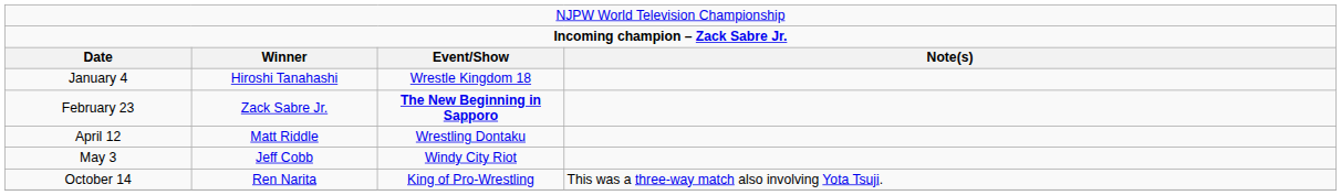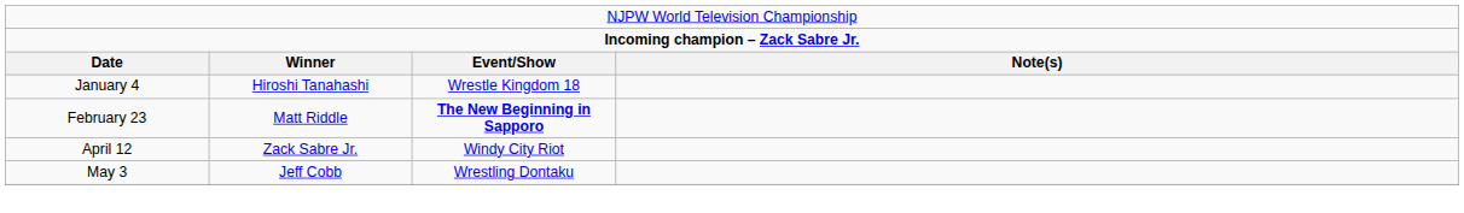February 23 | column 2: Zack Sabre Jr. -> Matt Riddle
April 12 | column 2: Matt Riddle -> Zack Sabre Jr.
April 12 | column 3: Wrestling Dontaku -> Windy City Riot
May 3 | column 3: Windy City Riot -> Wrestling Dontaku
- row: October 14 | Ren Narita | King of Pro-Wrestling | This was a three-way match also involving Yota Tsuji.
